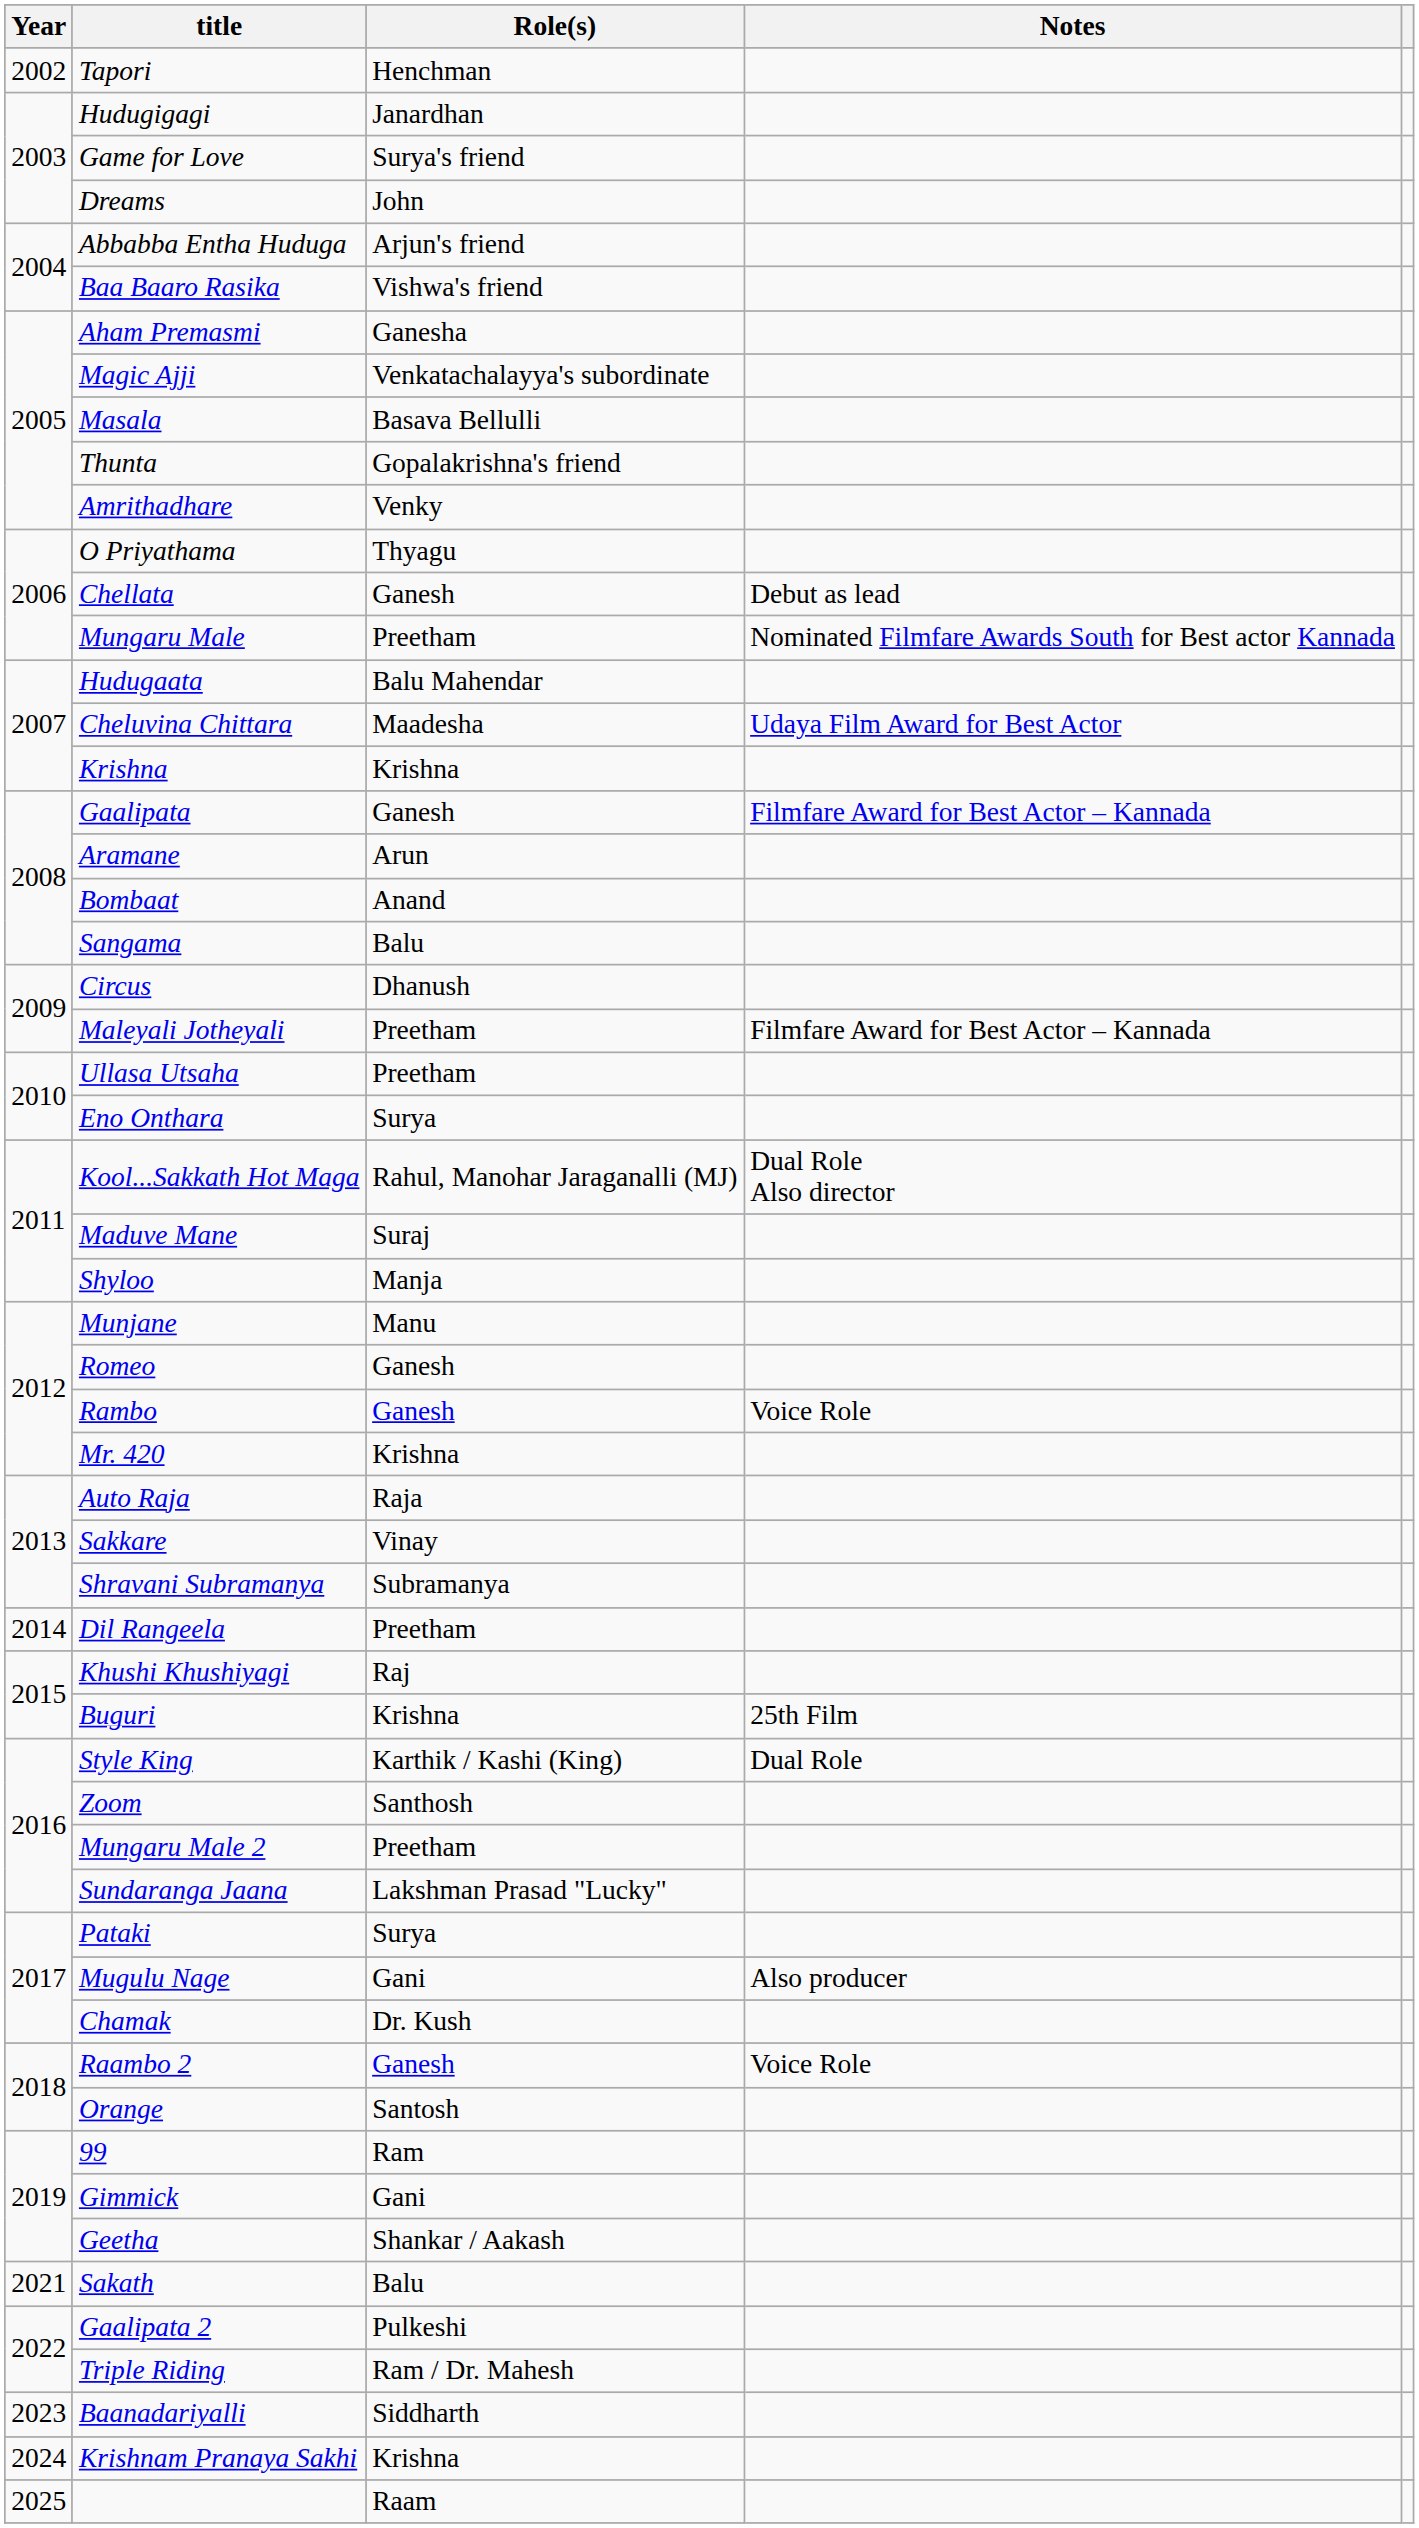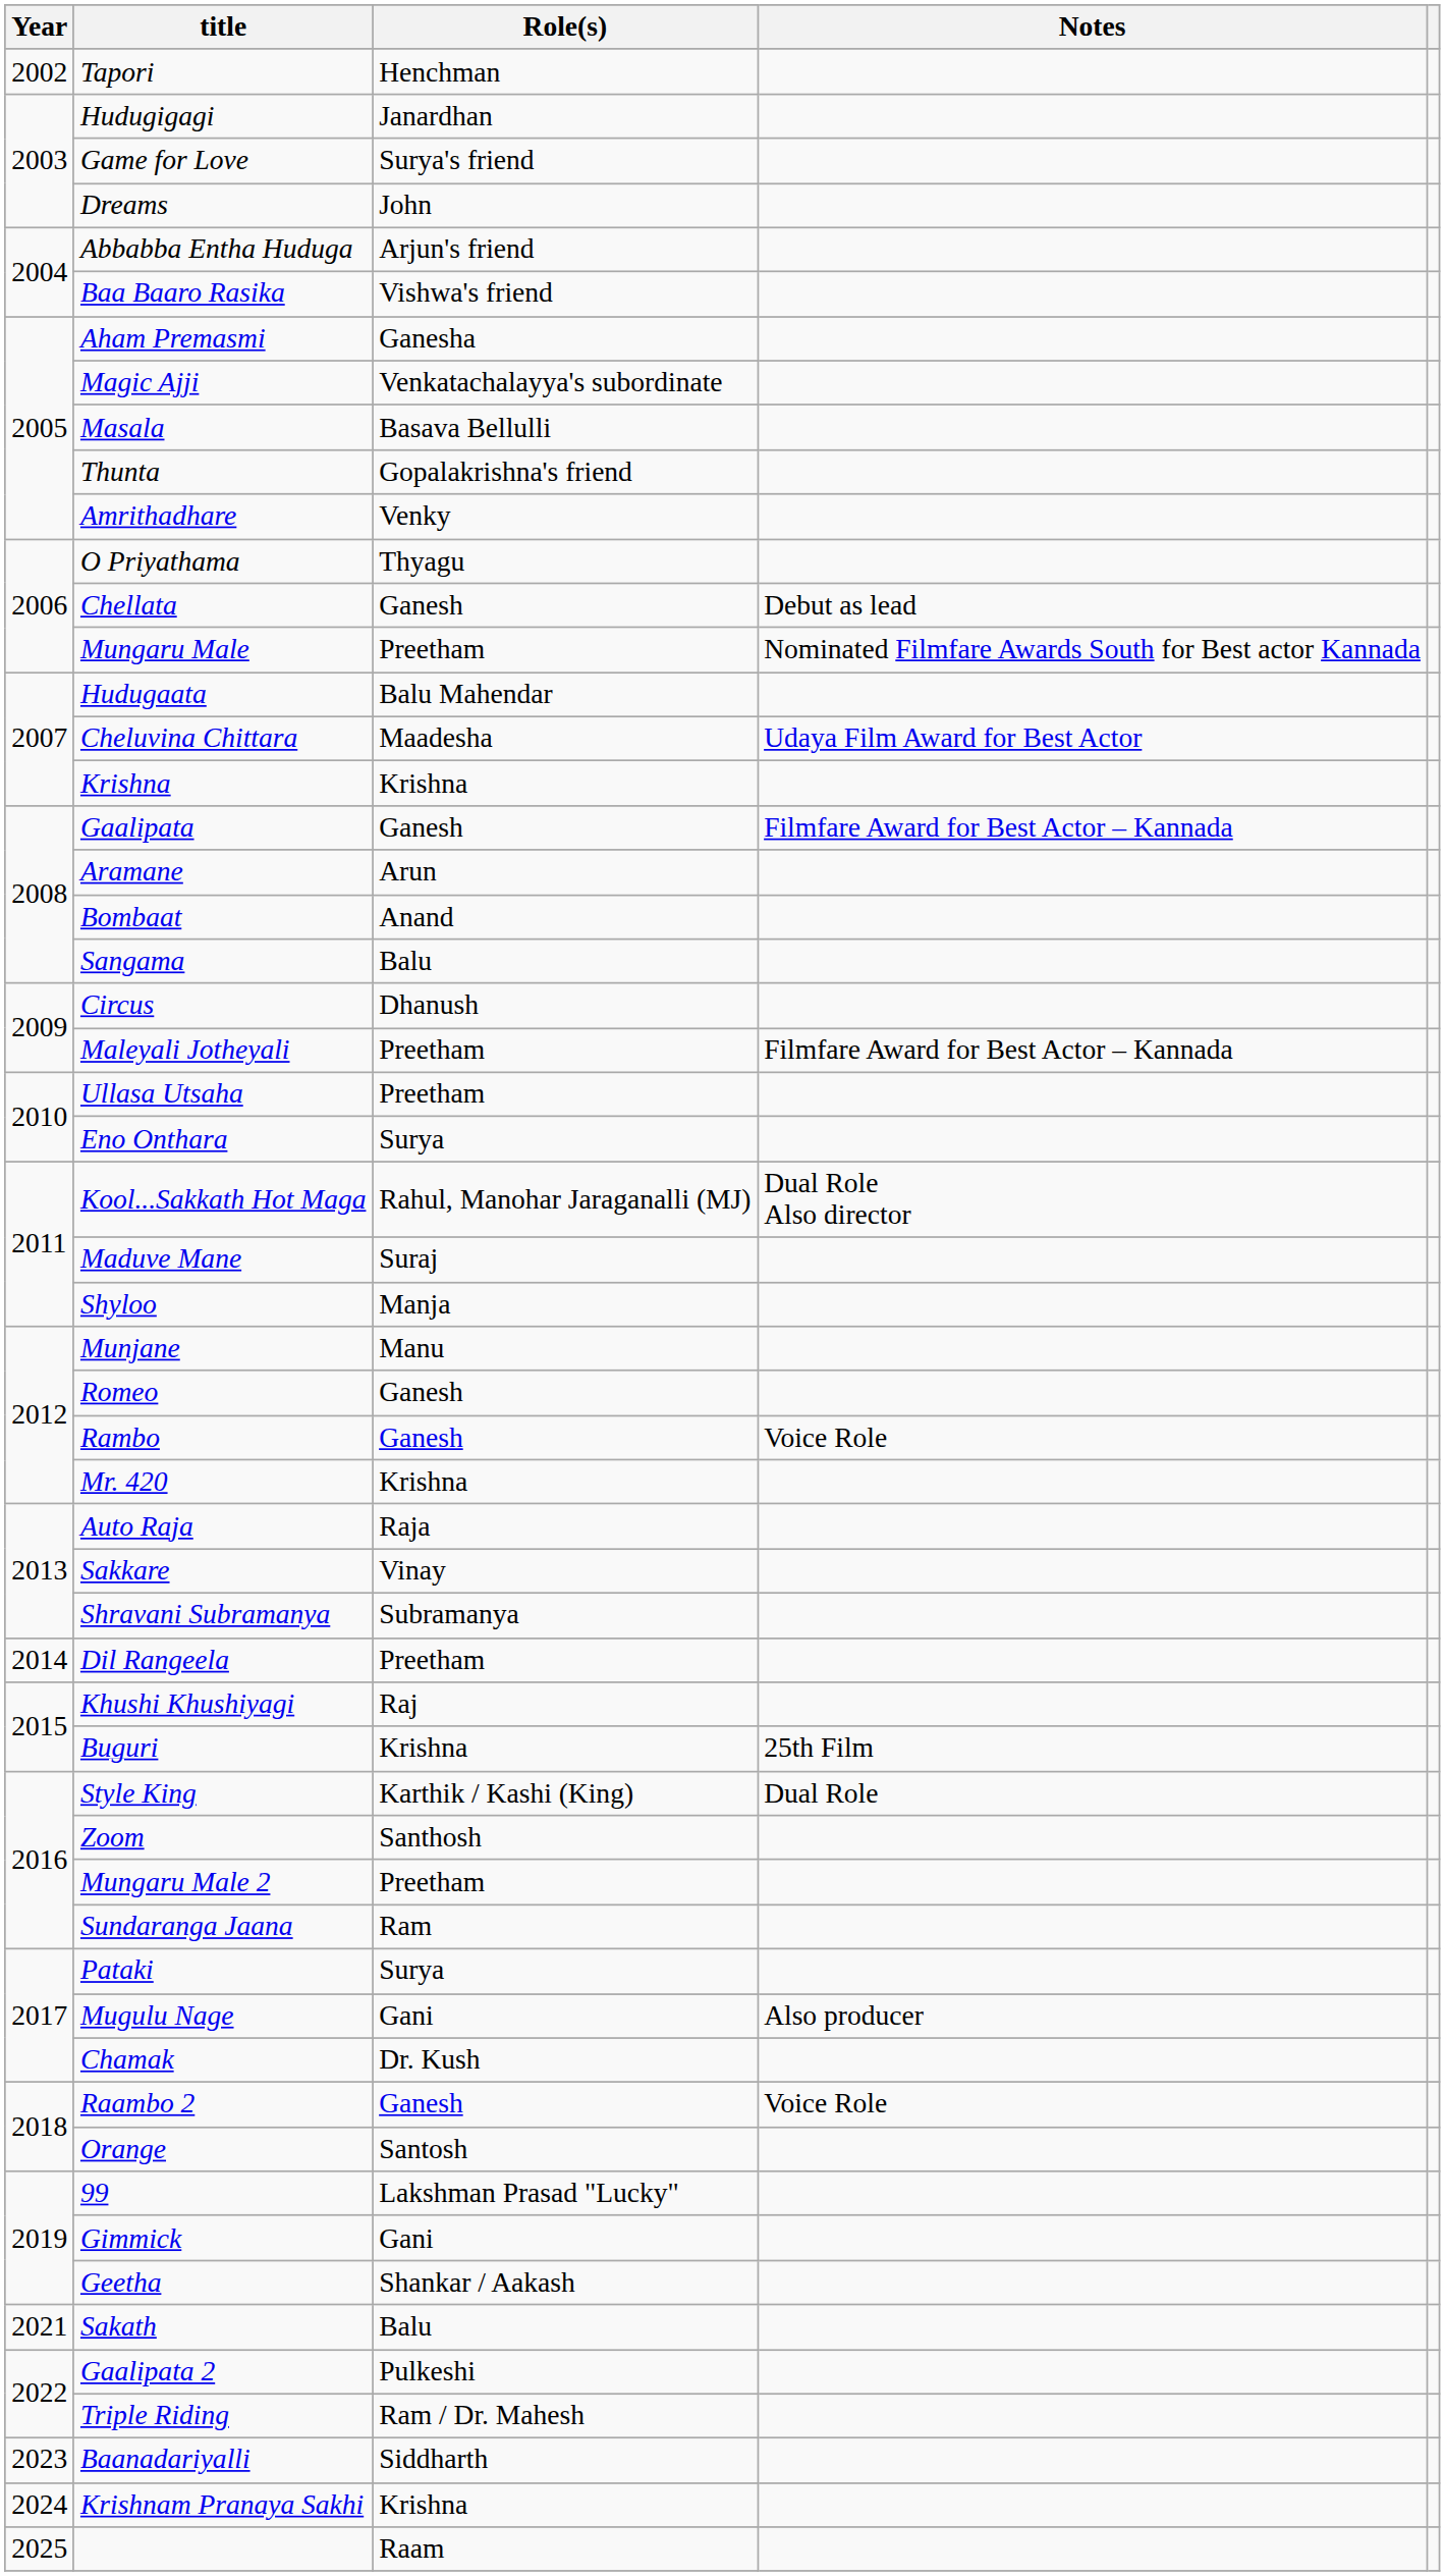Sundaranga Jaana | Role(s): Lakshman Prasad "Lucky" -> Ram
99 | Role(s): Ram -> Lakshman Prasad "Lucky"
